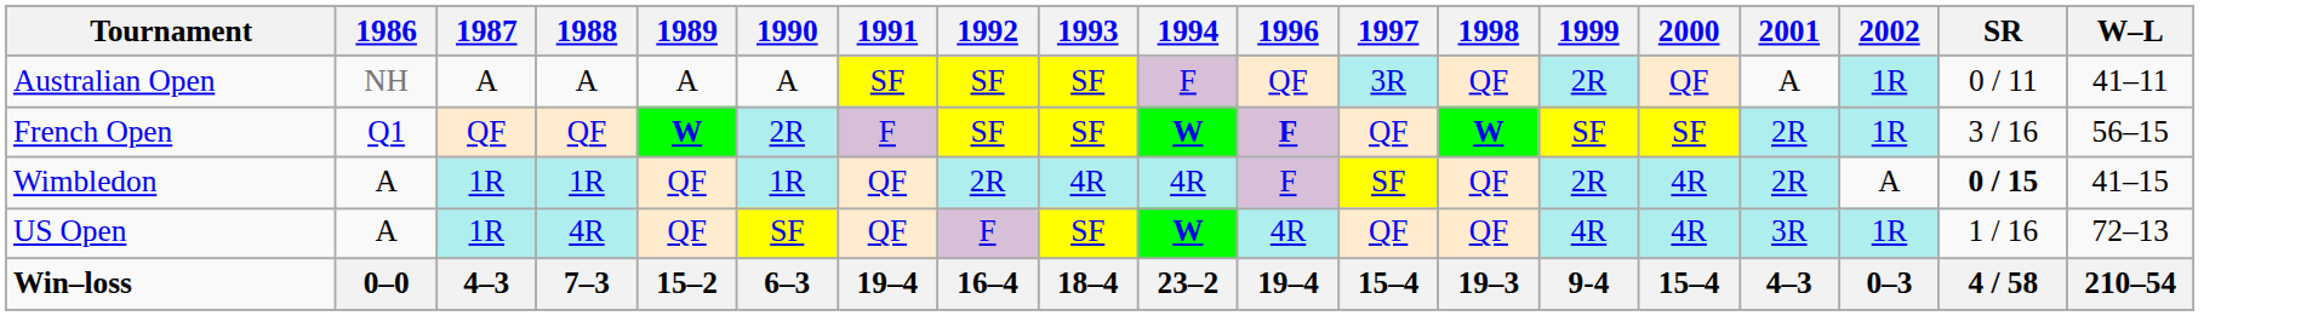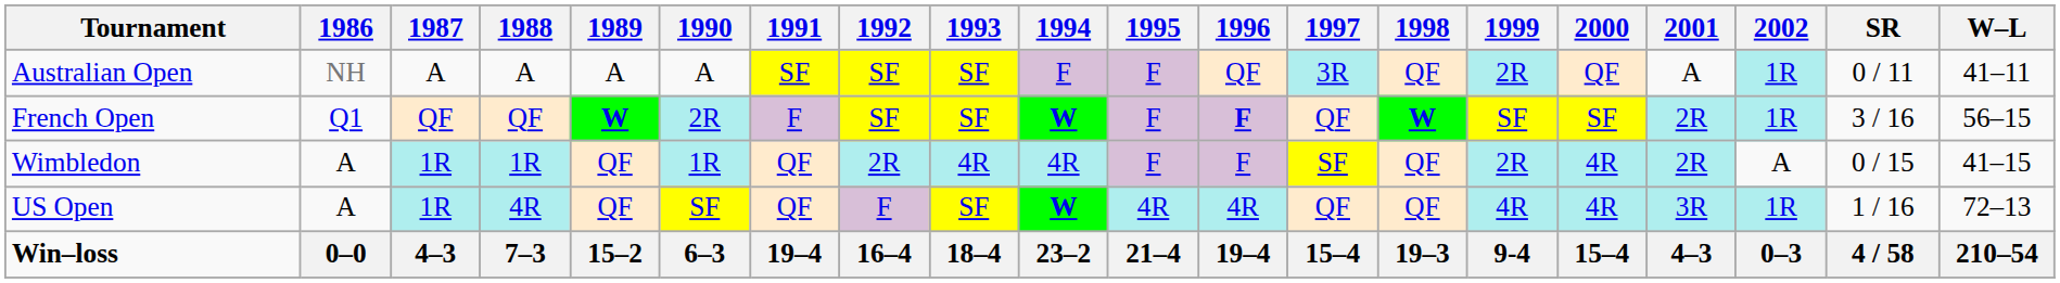+ column: 1995 | F | F | F | 4R | 21–4
Wimbledon | SR: bold -> normal
